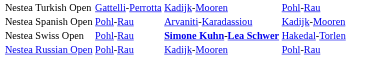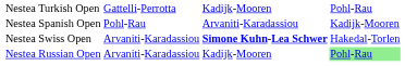Nestea Swiss Open | column 2: Pohl-Rau -> Arvaniti-Karadassiou
Nestea Russian Open | column 2: Pohl-Rau -> Arvaniti-Karadassiou
Nestea Russian Open | column 4: no background -> lightgreen background
